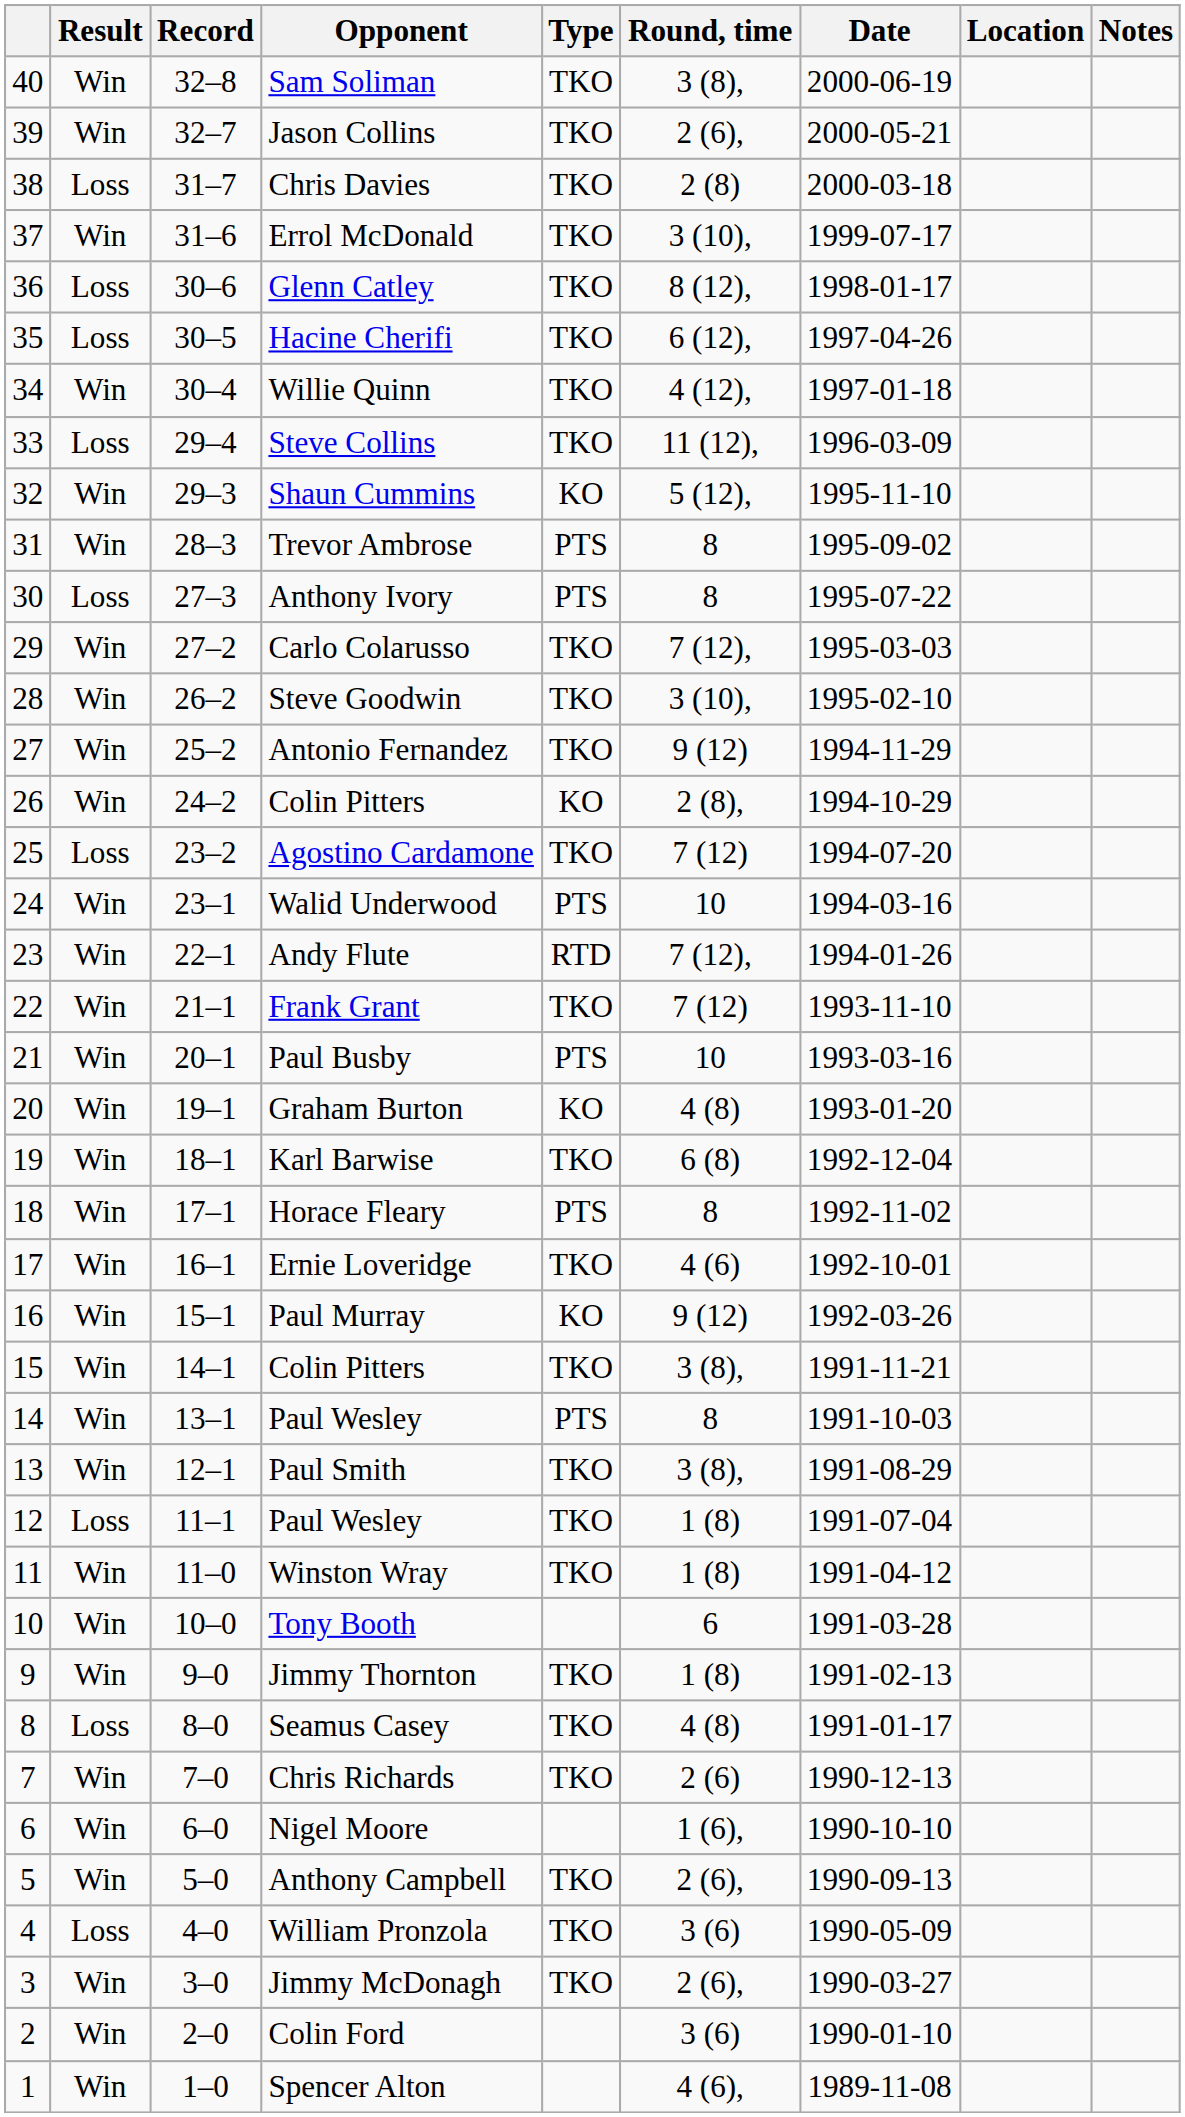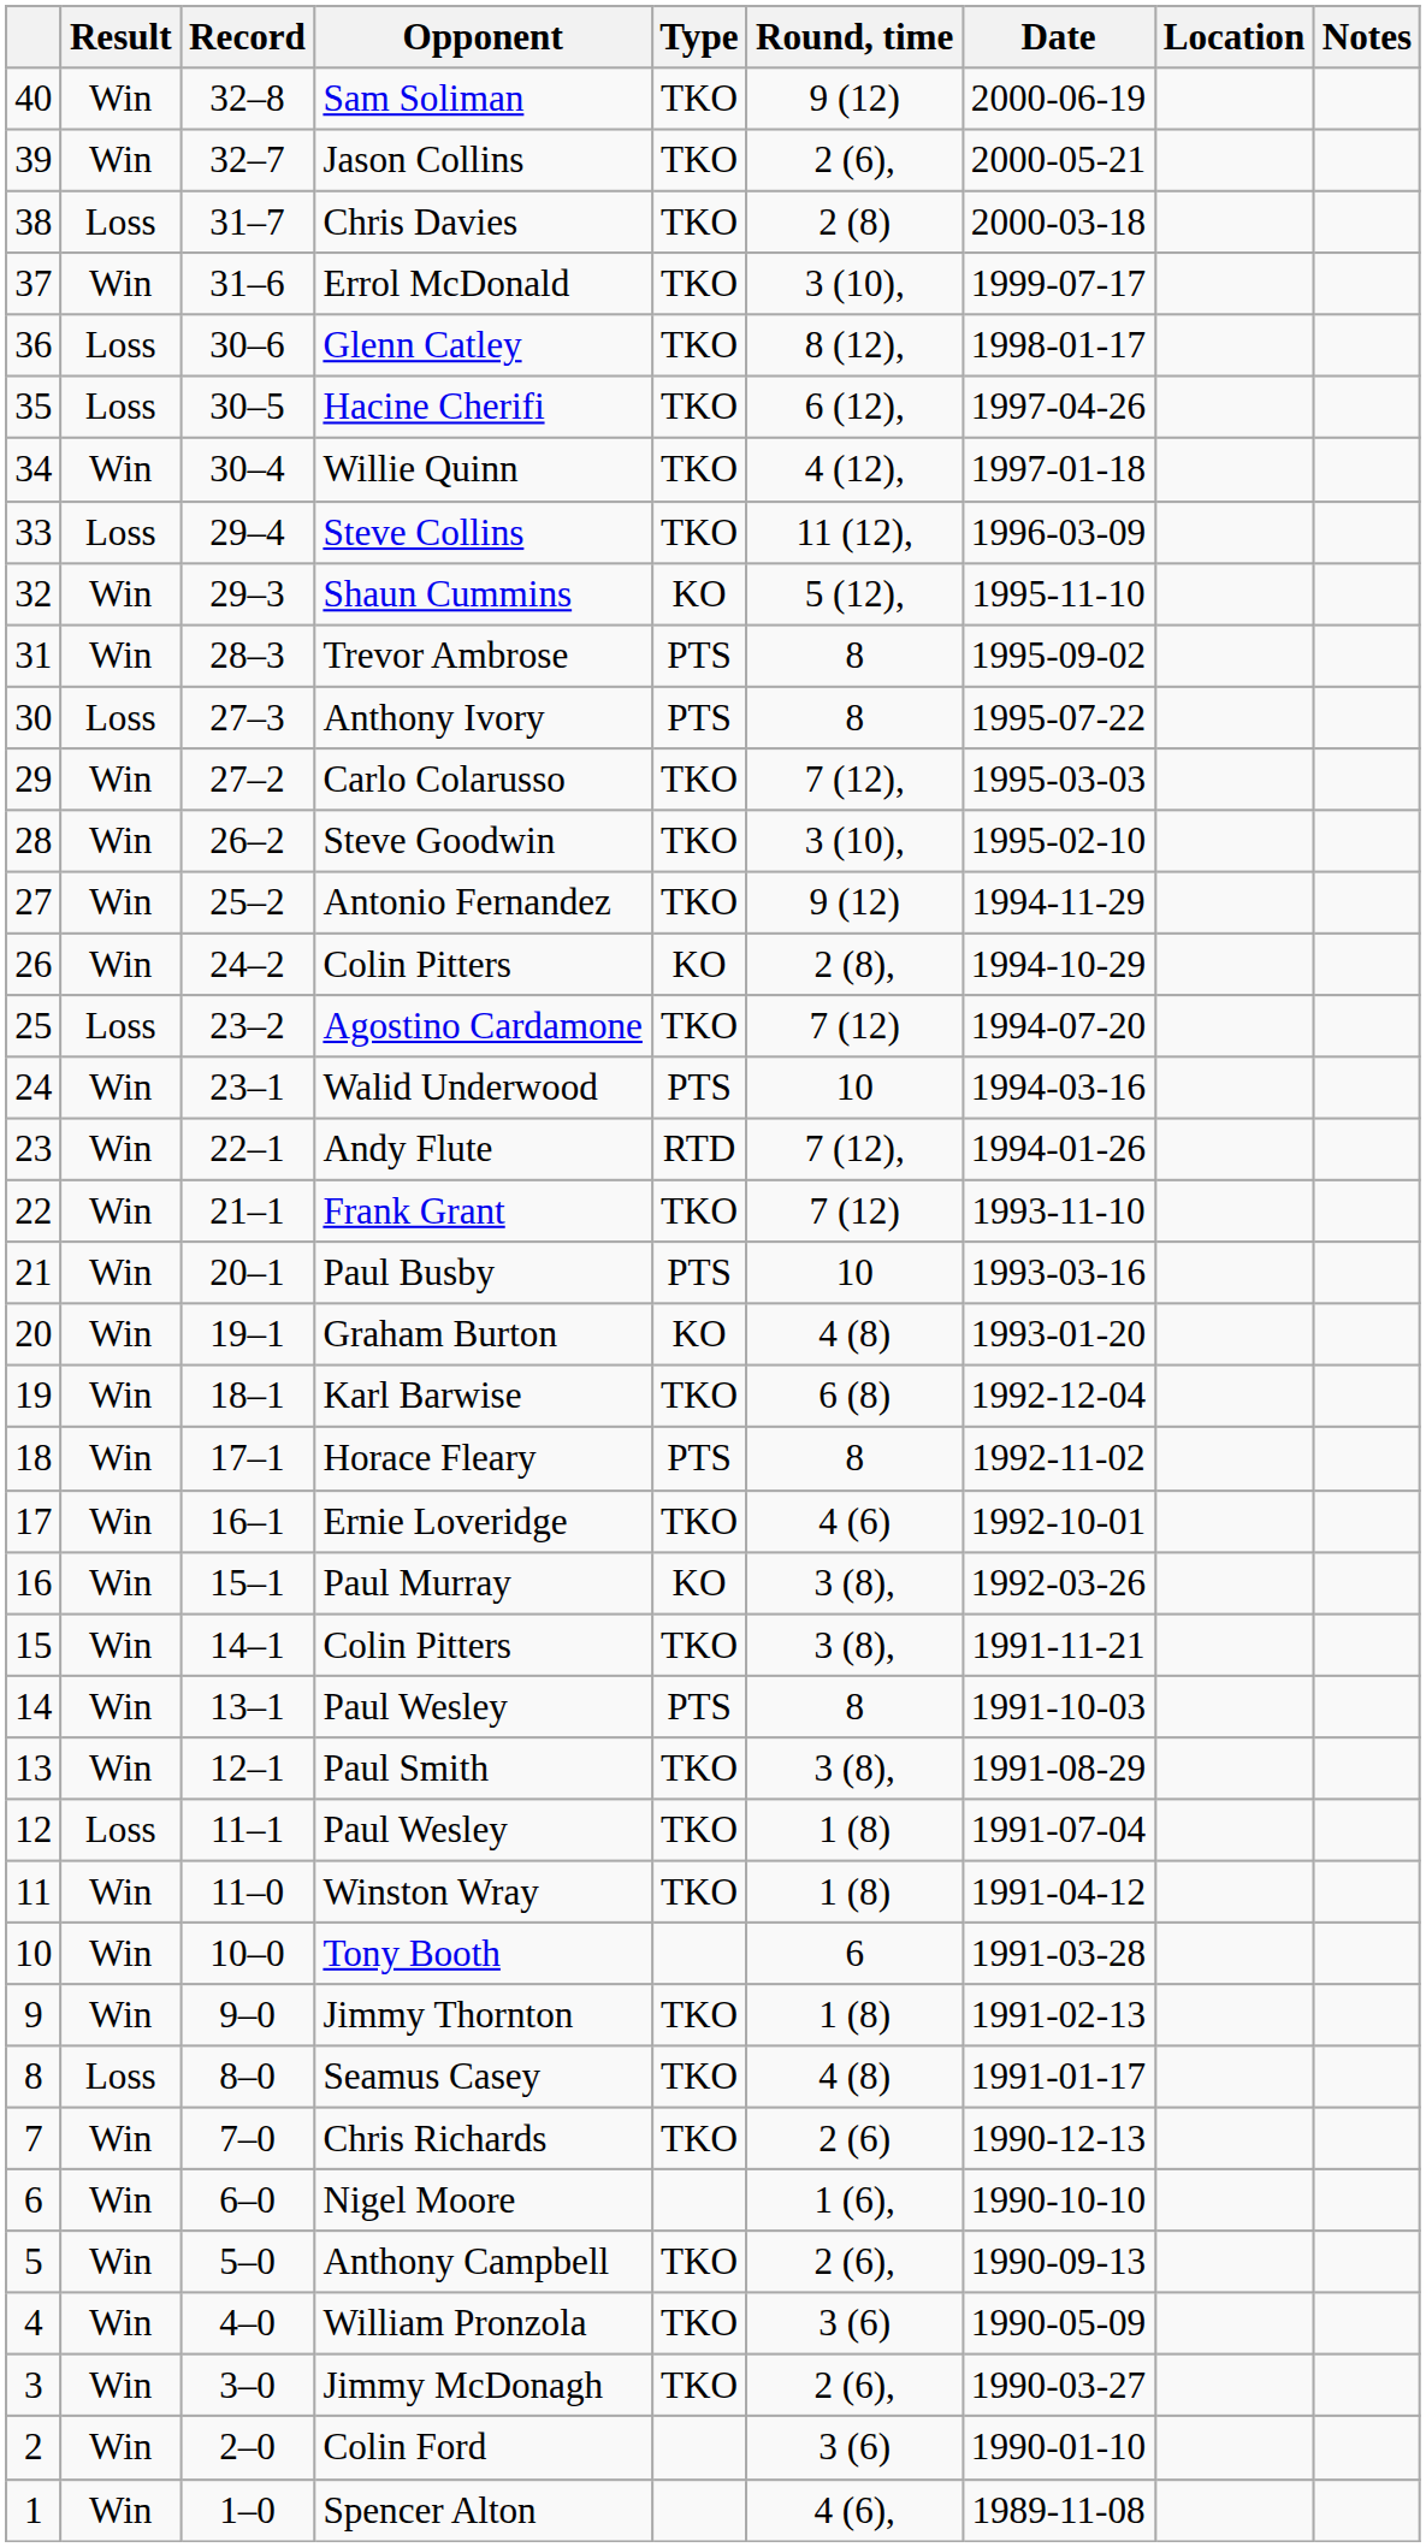Sam Soliman | Round, time: 3 (8), -> 9 (12)
Paul Murray | Round, time: 9 (12) -> 3 (8),
William Pronzola | Result: Loss -> Win
